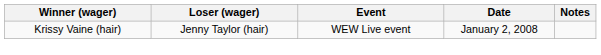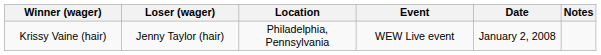+ column: Location | Philadelphia, Pennsylvania
